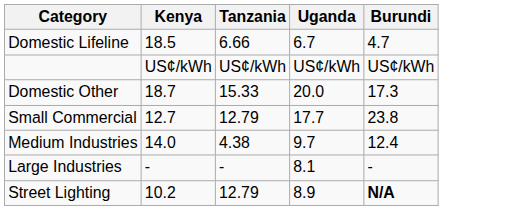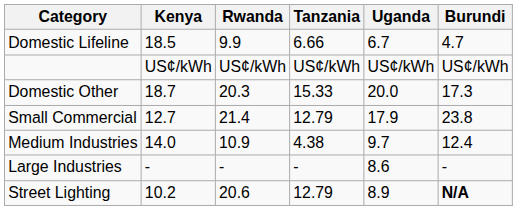+ column: Rwanda | 9.9 | US¢/kWh | 20.3 | 21.4 | 10.9 | - | 20.6
Small Commercial | Uganda: 17.7 -> 17.9
Large Industries | Uganda: 8.1 -> 8.6
